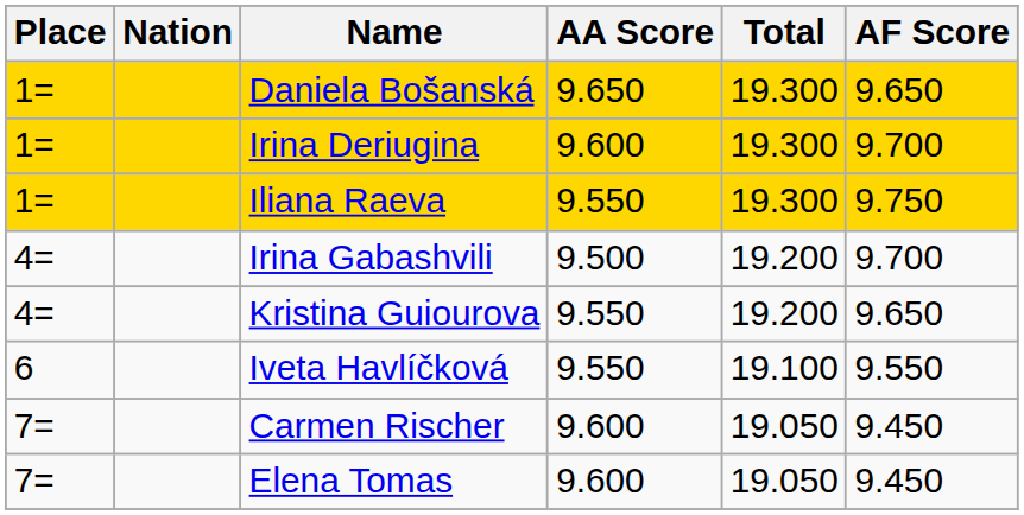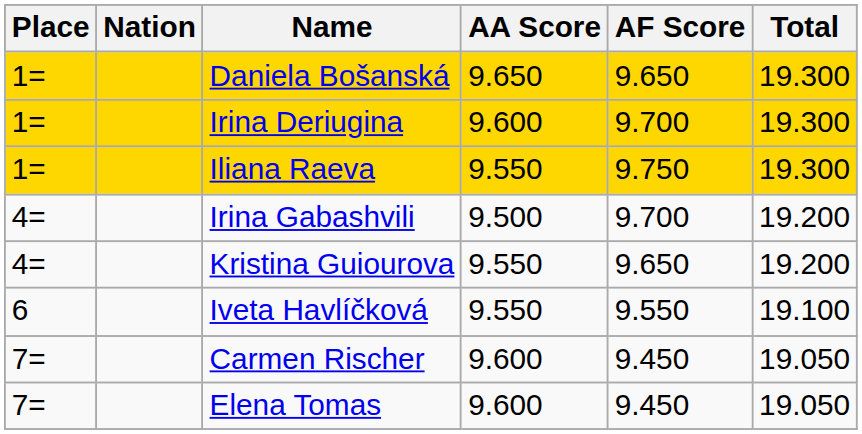columns swapped: AF Score <-> Total
